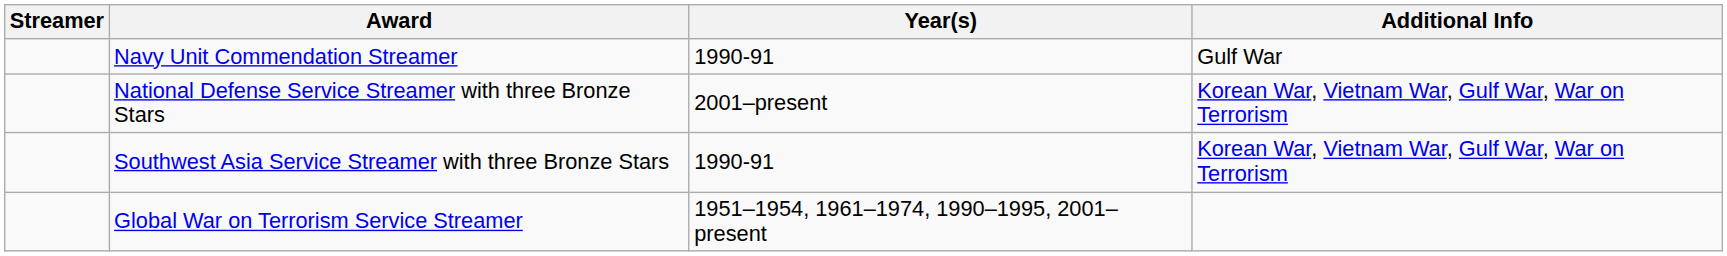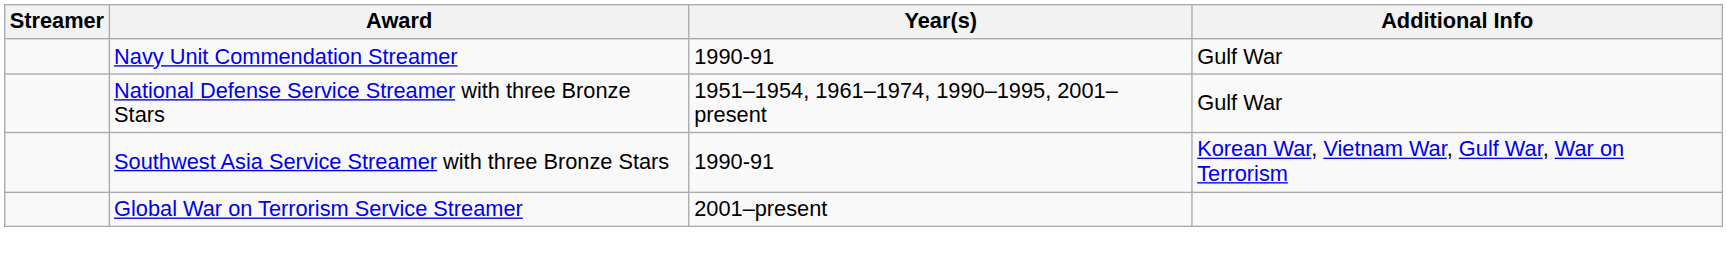National Defense Service Streamer with three Bronze Stars | Year(s): 2001–present -> 1951–1954, 1961–1974, 1990–1995, 2001–present
National Defense Service Streamer with three Bronze Stars | Additional Info: Korean War, Vietnam War, Gulf War, War on Terrorism -> Gulf War
Global War on Terrorism Service Streamer | Year(s): 1951–1954, 1961–1974, 1990–1995, 2001–present -> 2001–present
